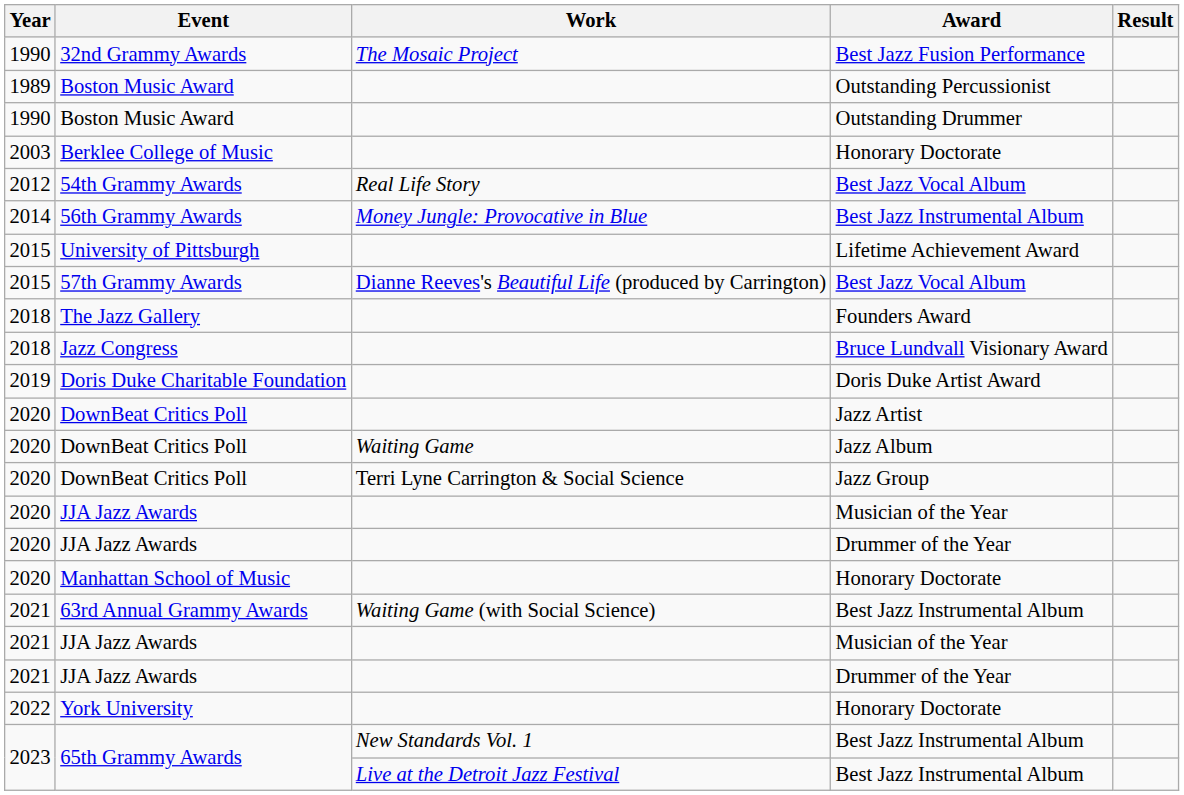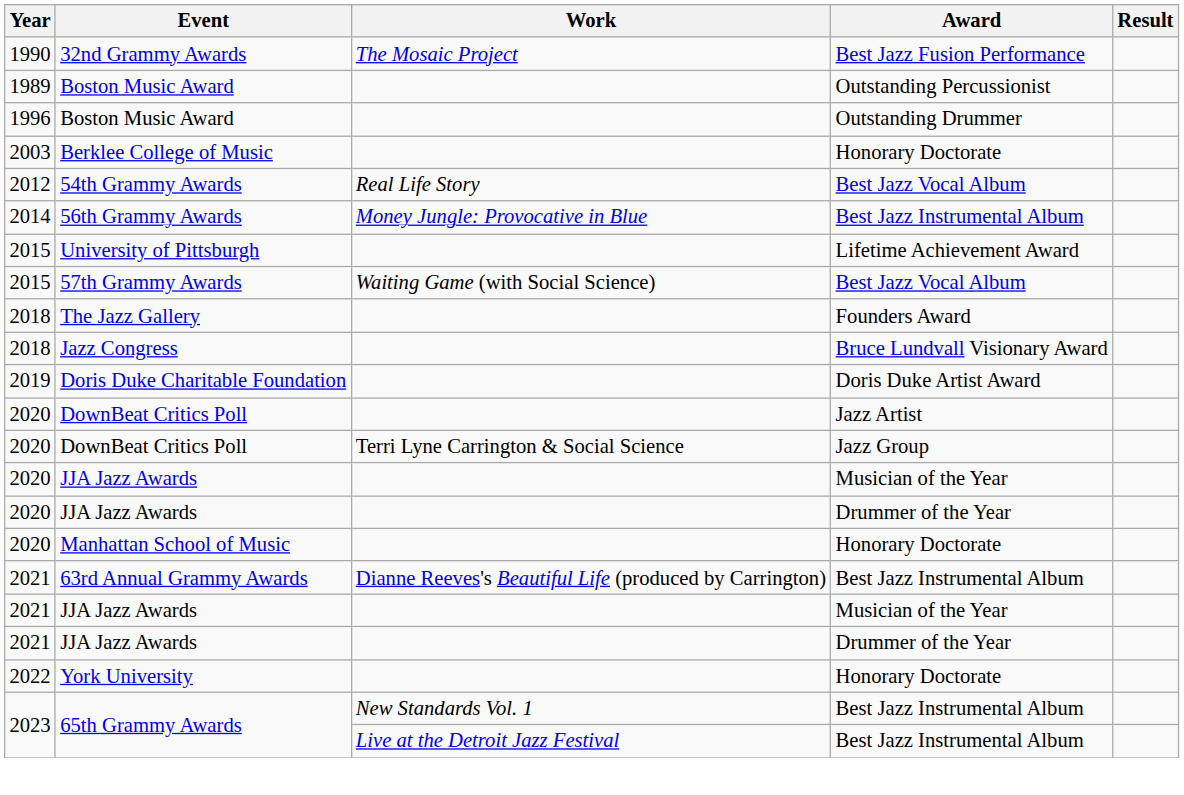Boston Music Award / Outstanding Drummer | Year: 1990 -> 1996
57th Grammy Awards | Work: Dianne Reeves's Beautiful Life (produced by Carrington) -> Waiting Game (with Social Science)
- row: 2020 | DownBeat Critics Poll | Waiting Game | Jazz Album
63rd Annual Grammy Awards | Work: Waiting Game (with Social Science) -> Dianne Reeves's Beautiful Life (produced by Carrington)
